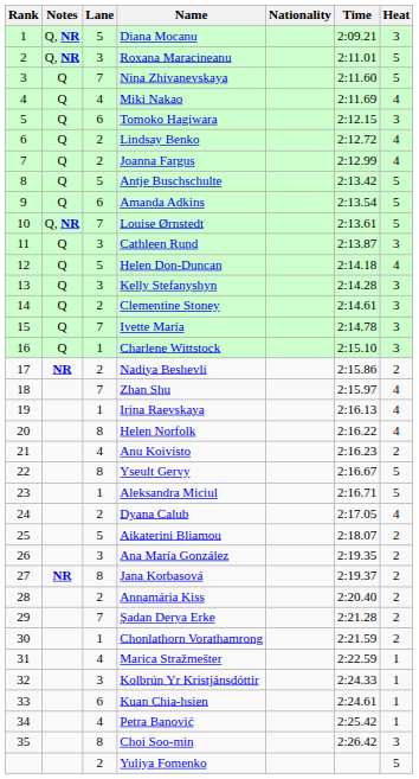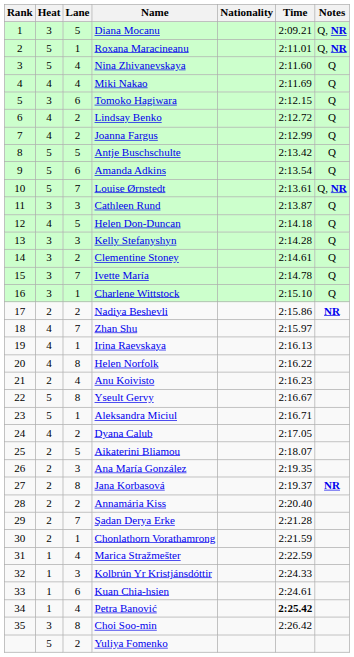columns swapped: Heat <-> Notes
Roxana Maracineanu | Lane: 3 -> 1
Nina Zhivanevskaya | Lane: 7 -> 4
Petra Banović | Time: normal -> bold
